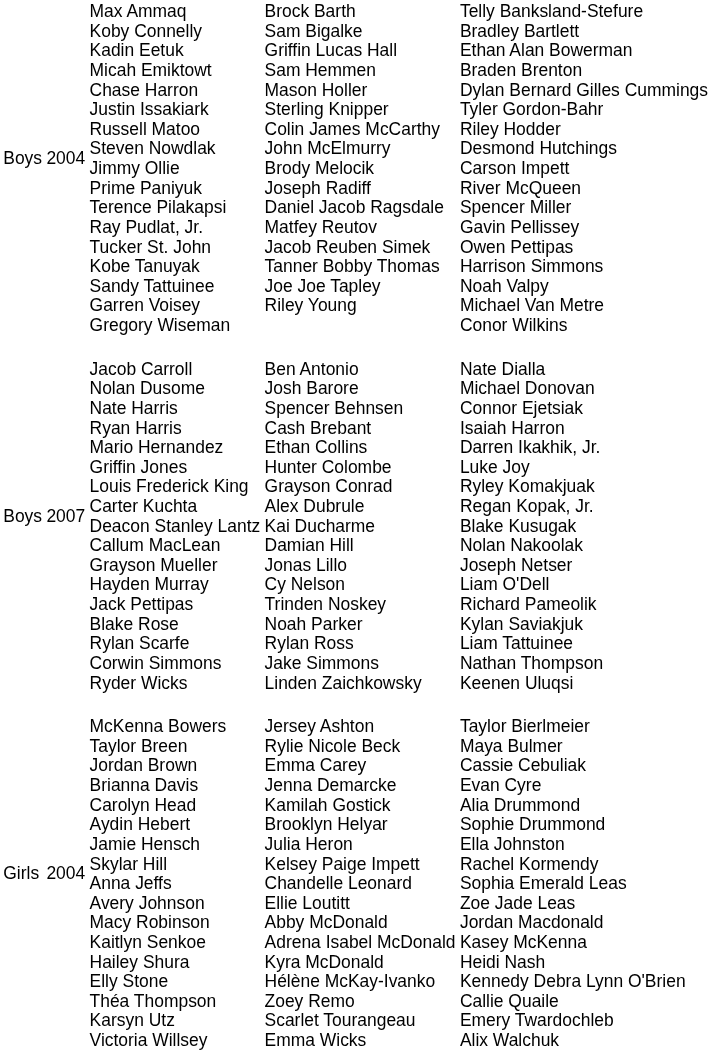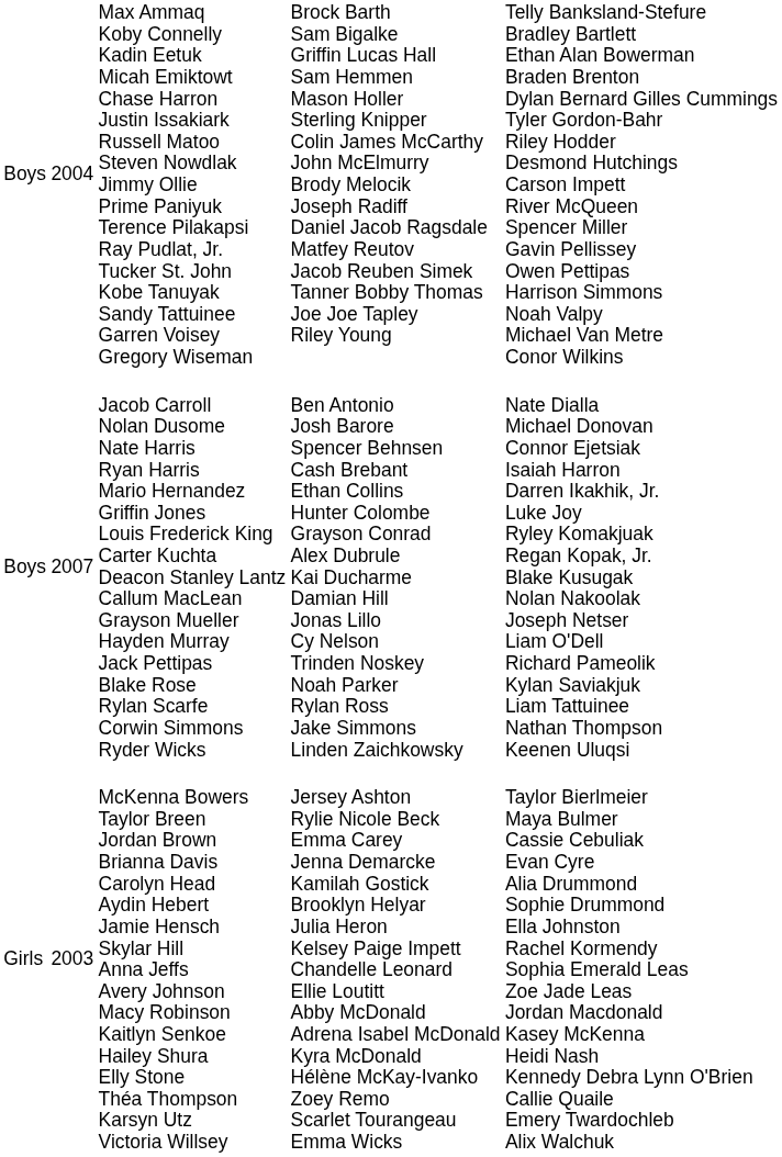Girls | column 2: 2004 -> 2003
